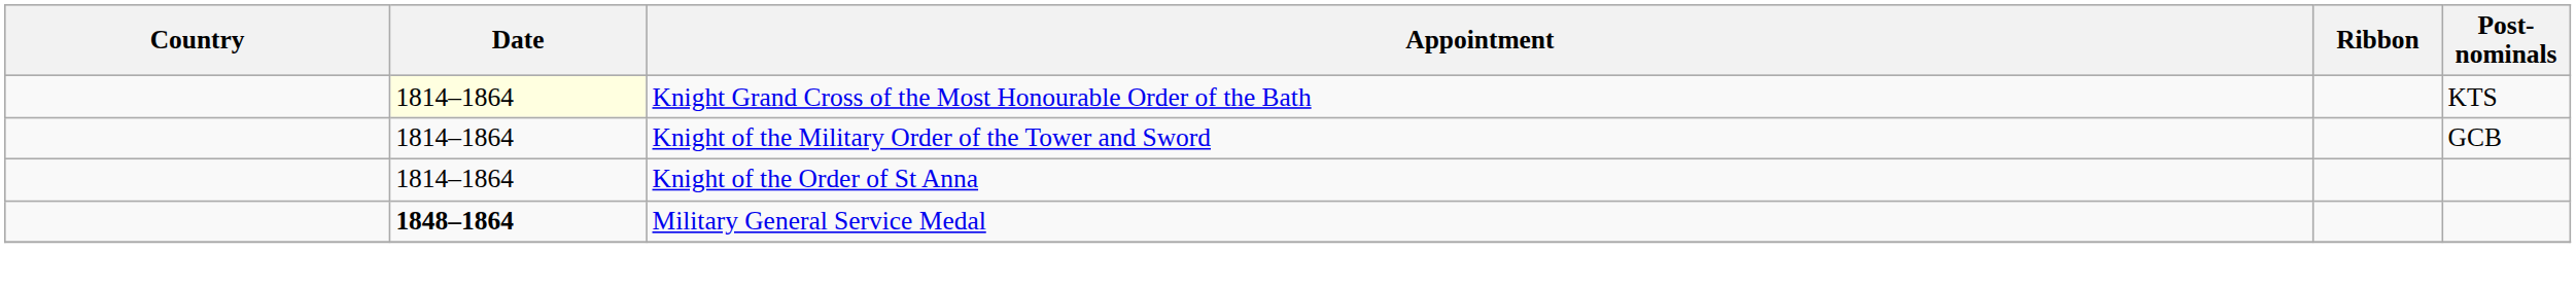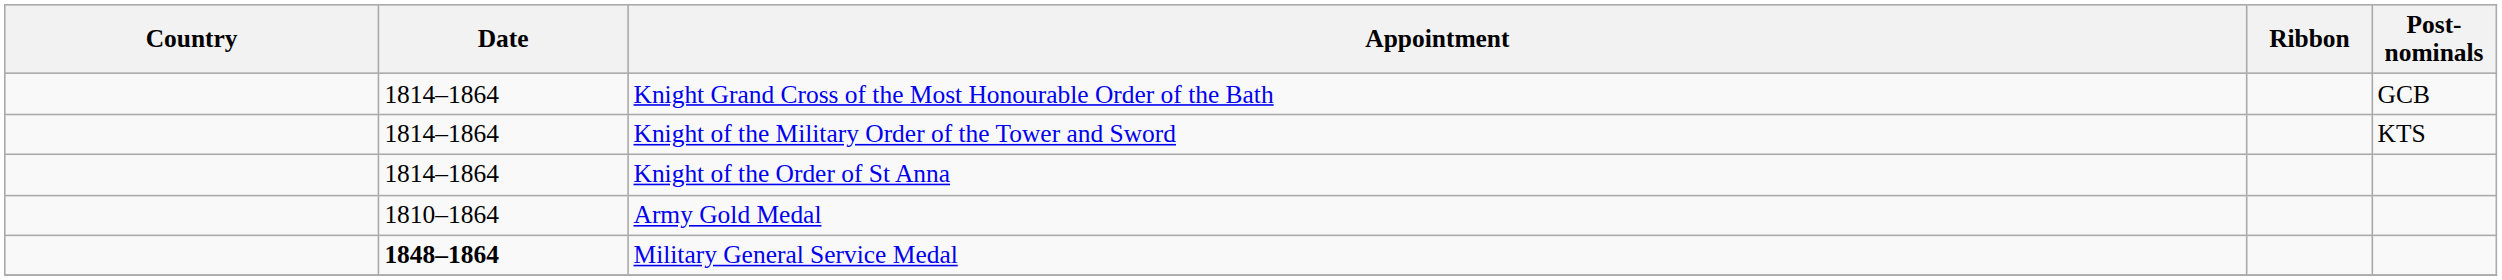Knight Grand Cross of the Most Honourable Order of the Bath | Date: lightyellow background -> no background
Knight Grand Cross of the Most Honourable Order of the Bath | Post-nominals: KTS -> GCB
Knight of the Military Order of the Tower and Sword | Post-nominals: GCB -> KTS
+ row: 1810–1864 | Army Gold Medal
